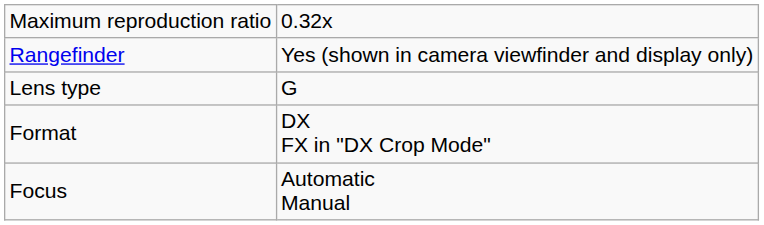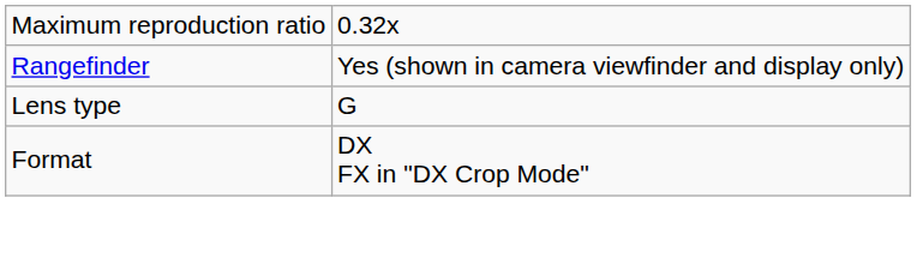- row: Focus | Automatic Manual
